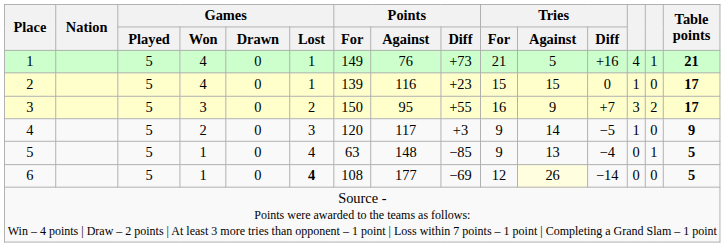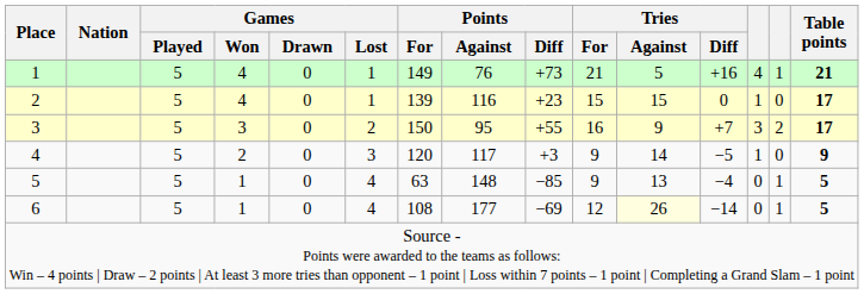6 | Games / Lost: bold -> normal
6 | column 14: 0 -> 1
